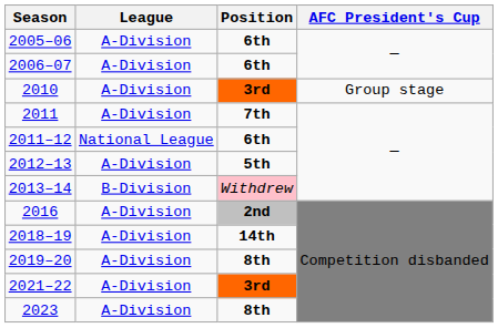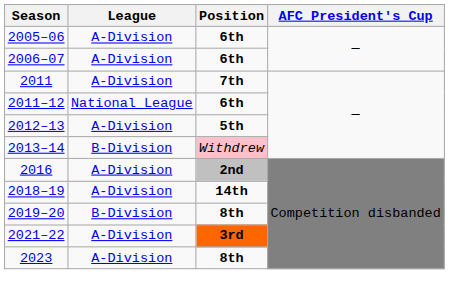- row: 2010 | A-Division | 3rd | Group stage
2019–20 | League: A-Division -> B-Division
